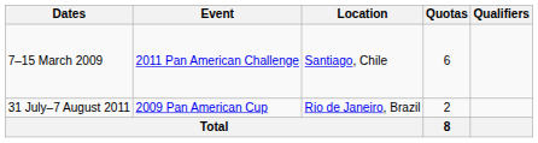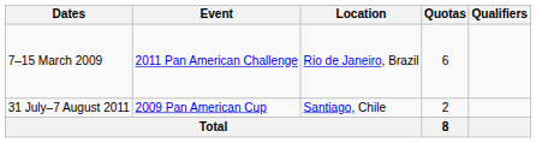7–15 March 2009 | Location: Santiago, Chile -> Rio de Janeiro, Brazil
31 July–7 August 2011 | Location: Rio de Janeiro, Brazil -> Santiago, Chile
